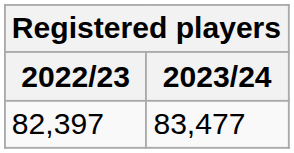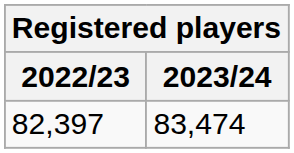82,397 | 2023/24: 83,477 -> 83,474
